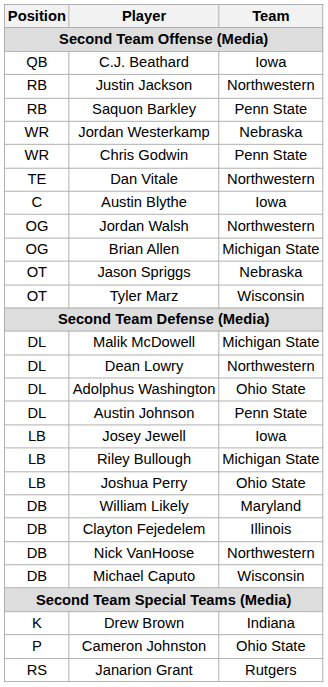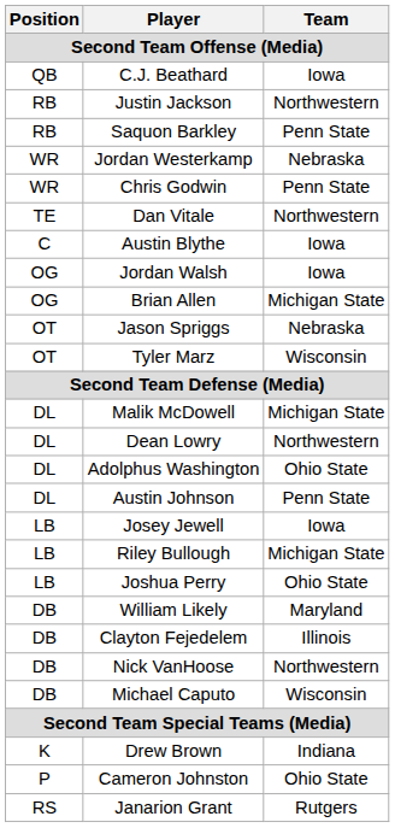Jordan Walsh | Team: Northwestern -> Iowa
